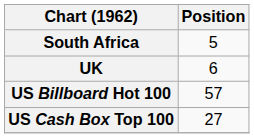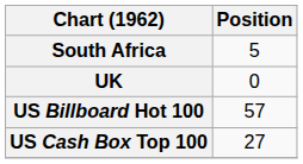UK | Position: 6 -> 0
